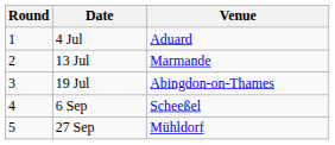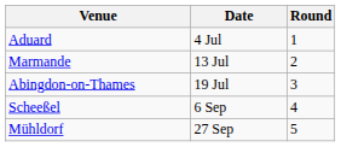columns swapped: Round <-> Venue
